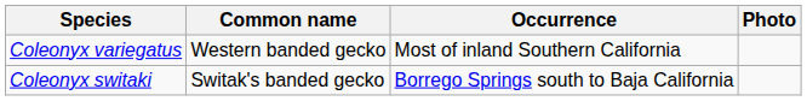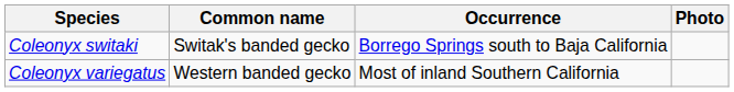rows swapped: Coleonyx switaki <-> Coleonyx variegatus
